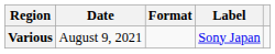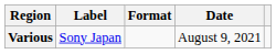columns swapped: Date <-> Label
